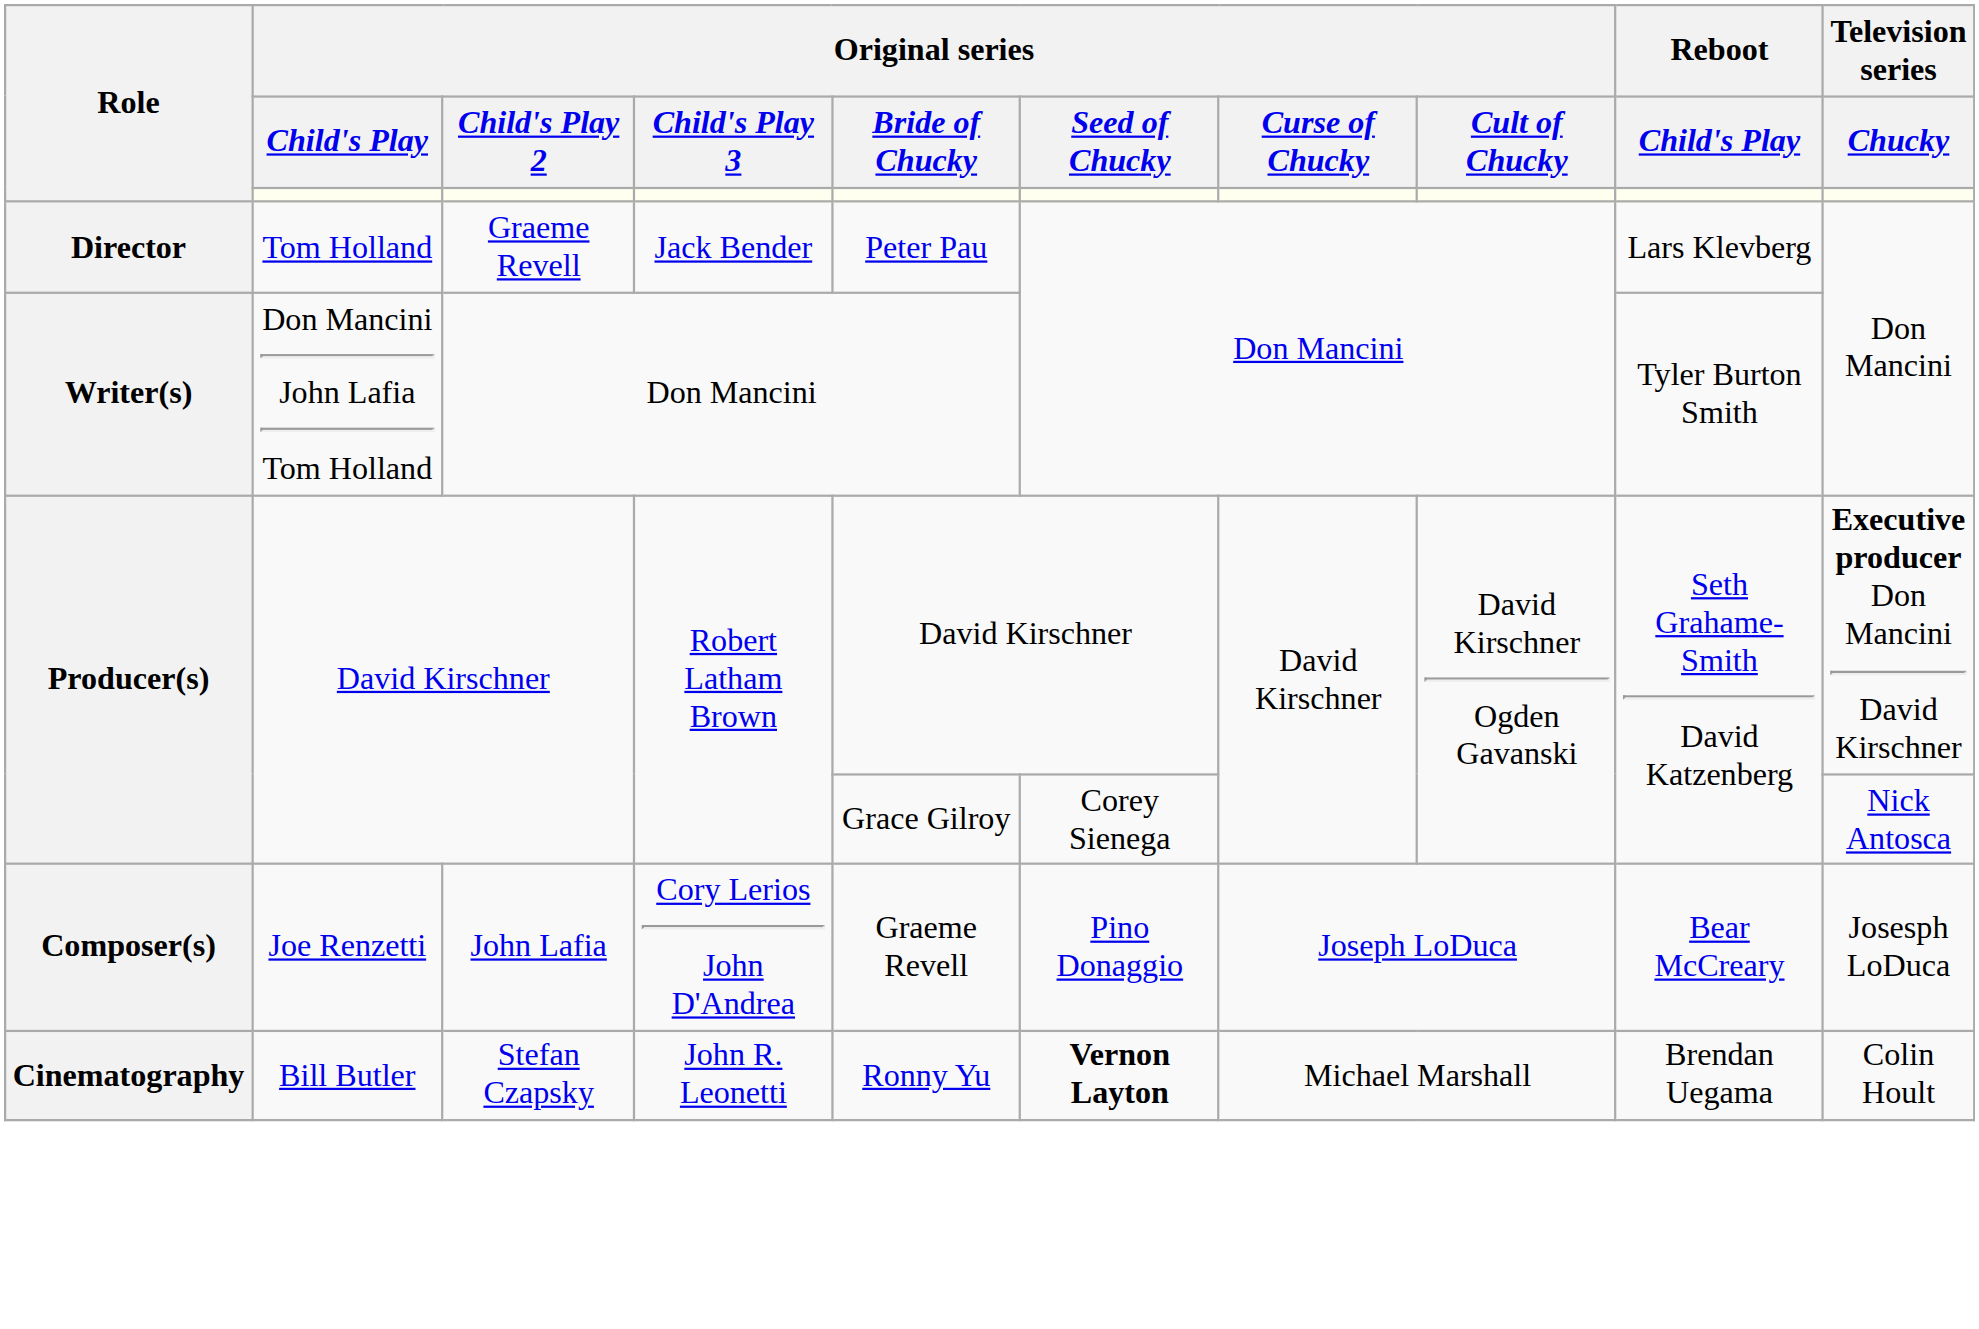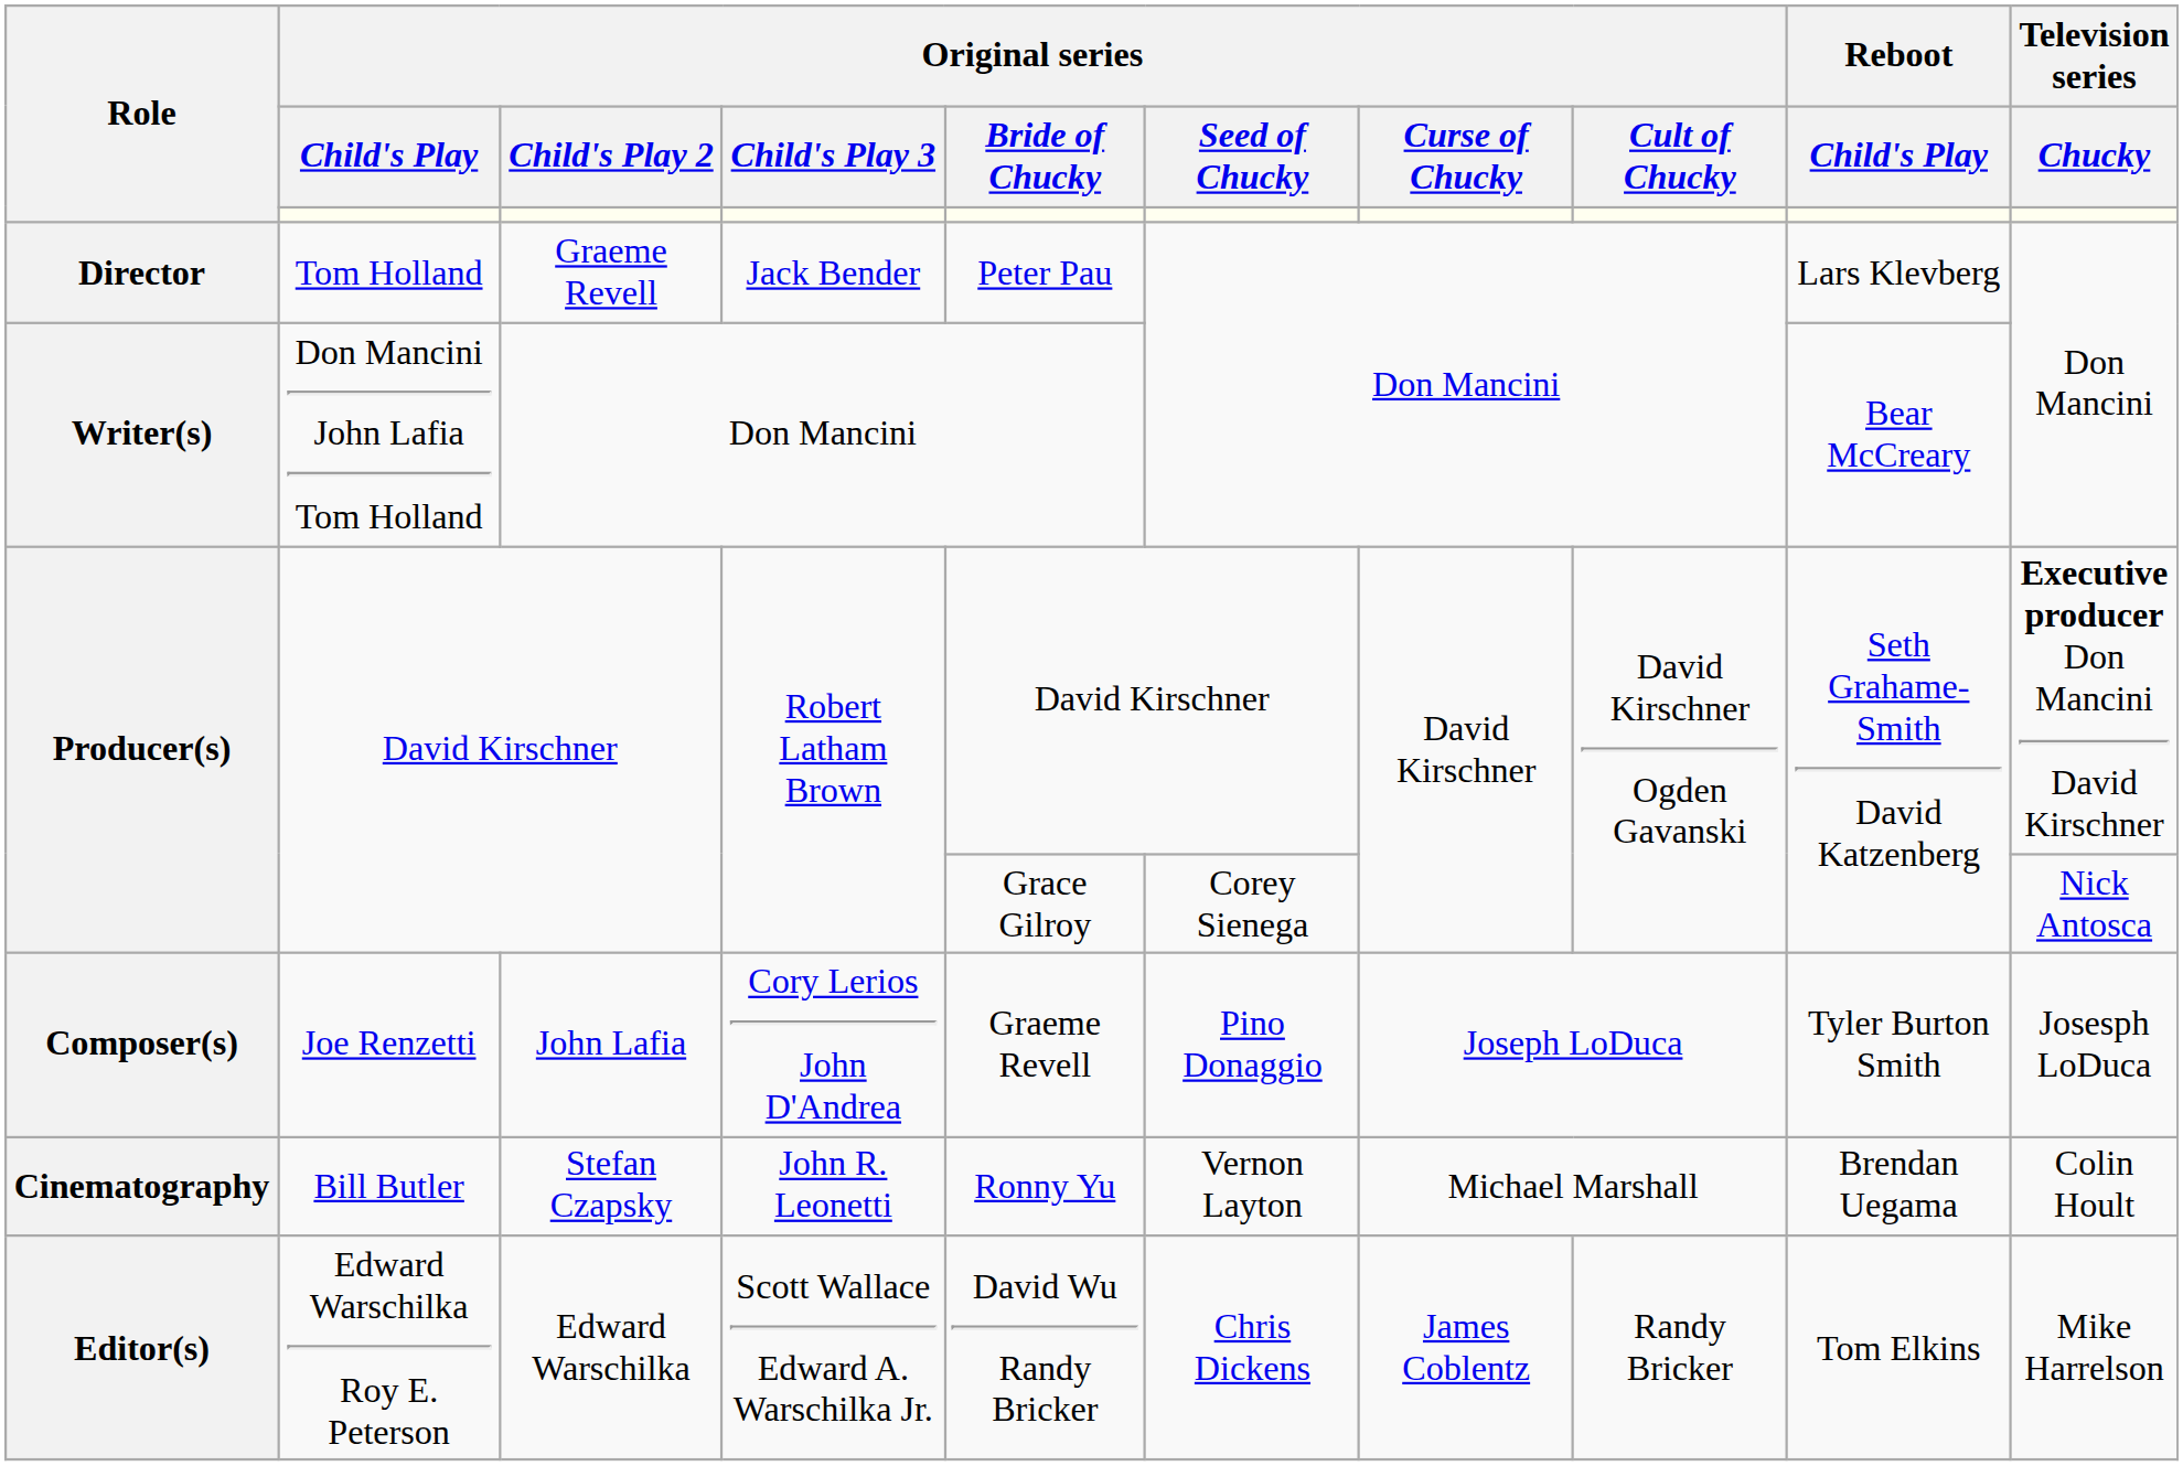Writer(s) | Reboot / Child's Play: Tyler Burton Smith -> Bear McCreary
Composer(s) | Reboot / Child's Play: Bear McCreary -> Tyler Burton Smith
Cinematography | Original series / Seed of Chucky: bold -> normal
+ row: Editor(s) | Edward Warschilka Roy E. Peterson | Edward Warschilka | Scott Wallace Edward A. Warschilka Jr. | David Wu Randy Bricker | Chris Dickens | James Coblentz | Randy Bricker | Tom Elkins | Mike Harrelson
